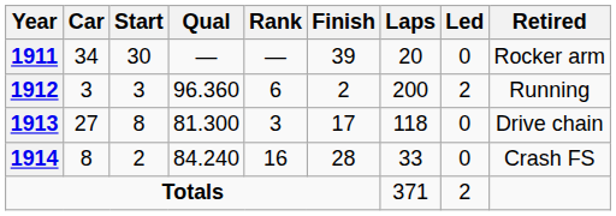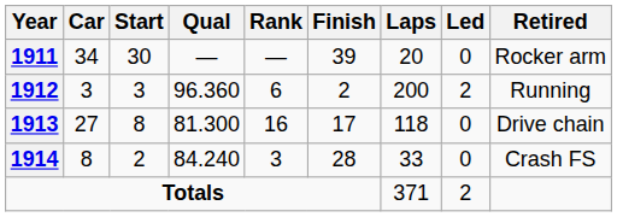1913 | Rank: 3 -> 16
1914 | Rank: 16 -> 3
